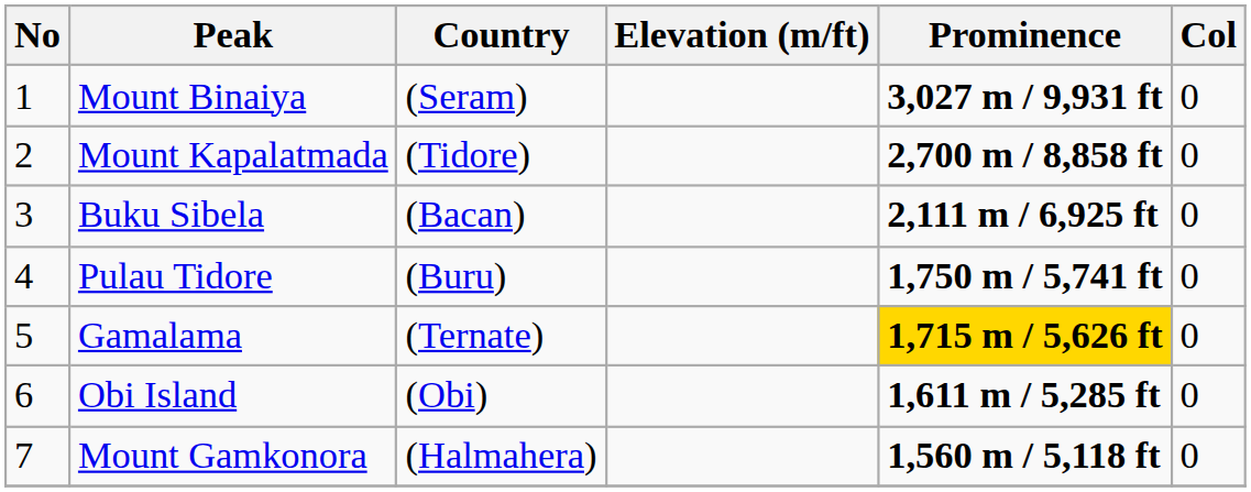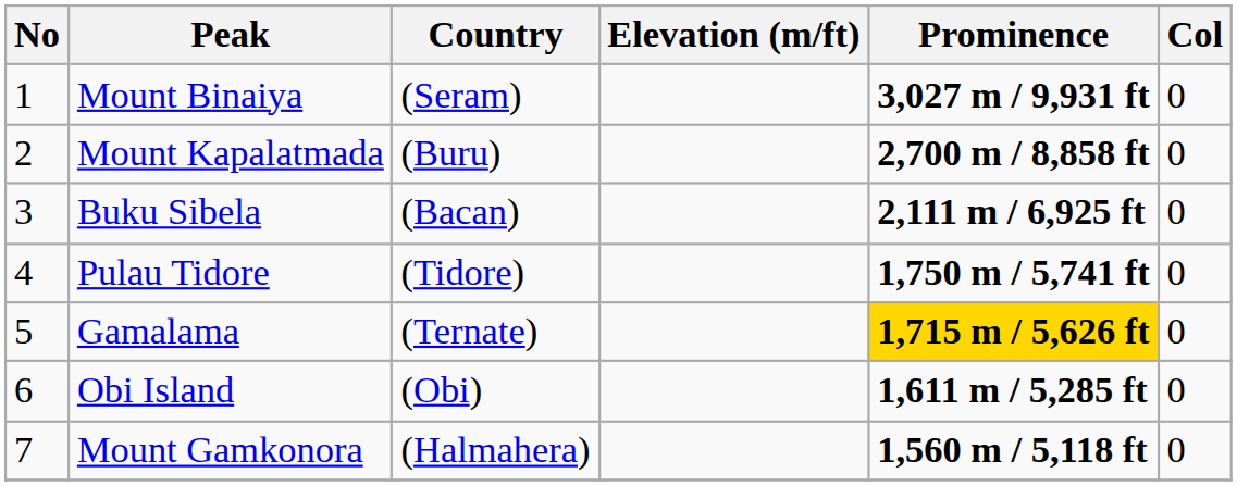Mount Kapalatmada | Country: (Tidore) -> (Buru)
Pulau Tidore | Country: (Buru) -> (Tidore)
